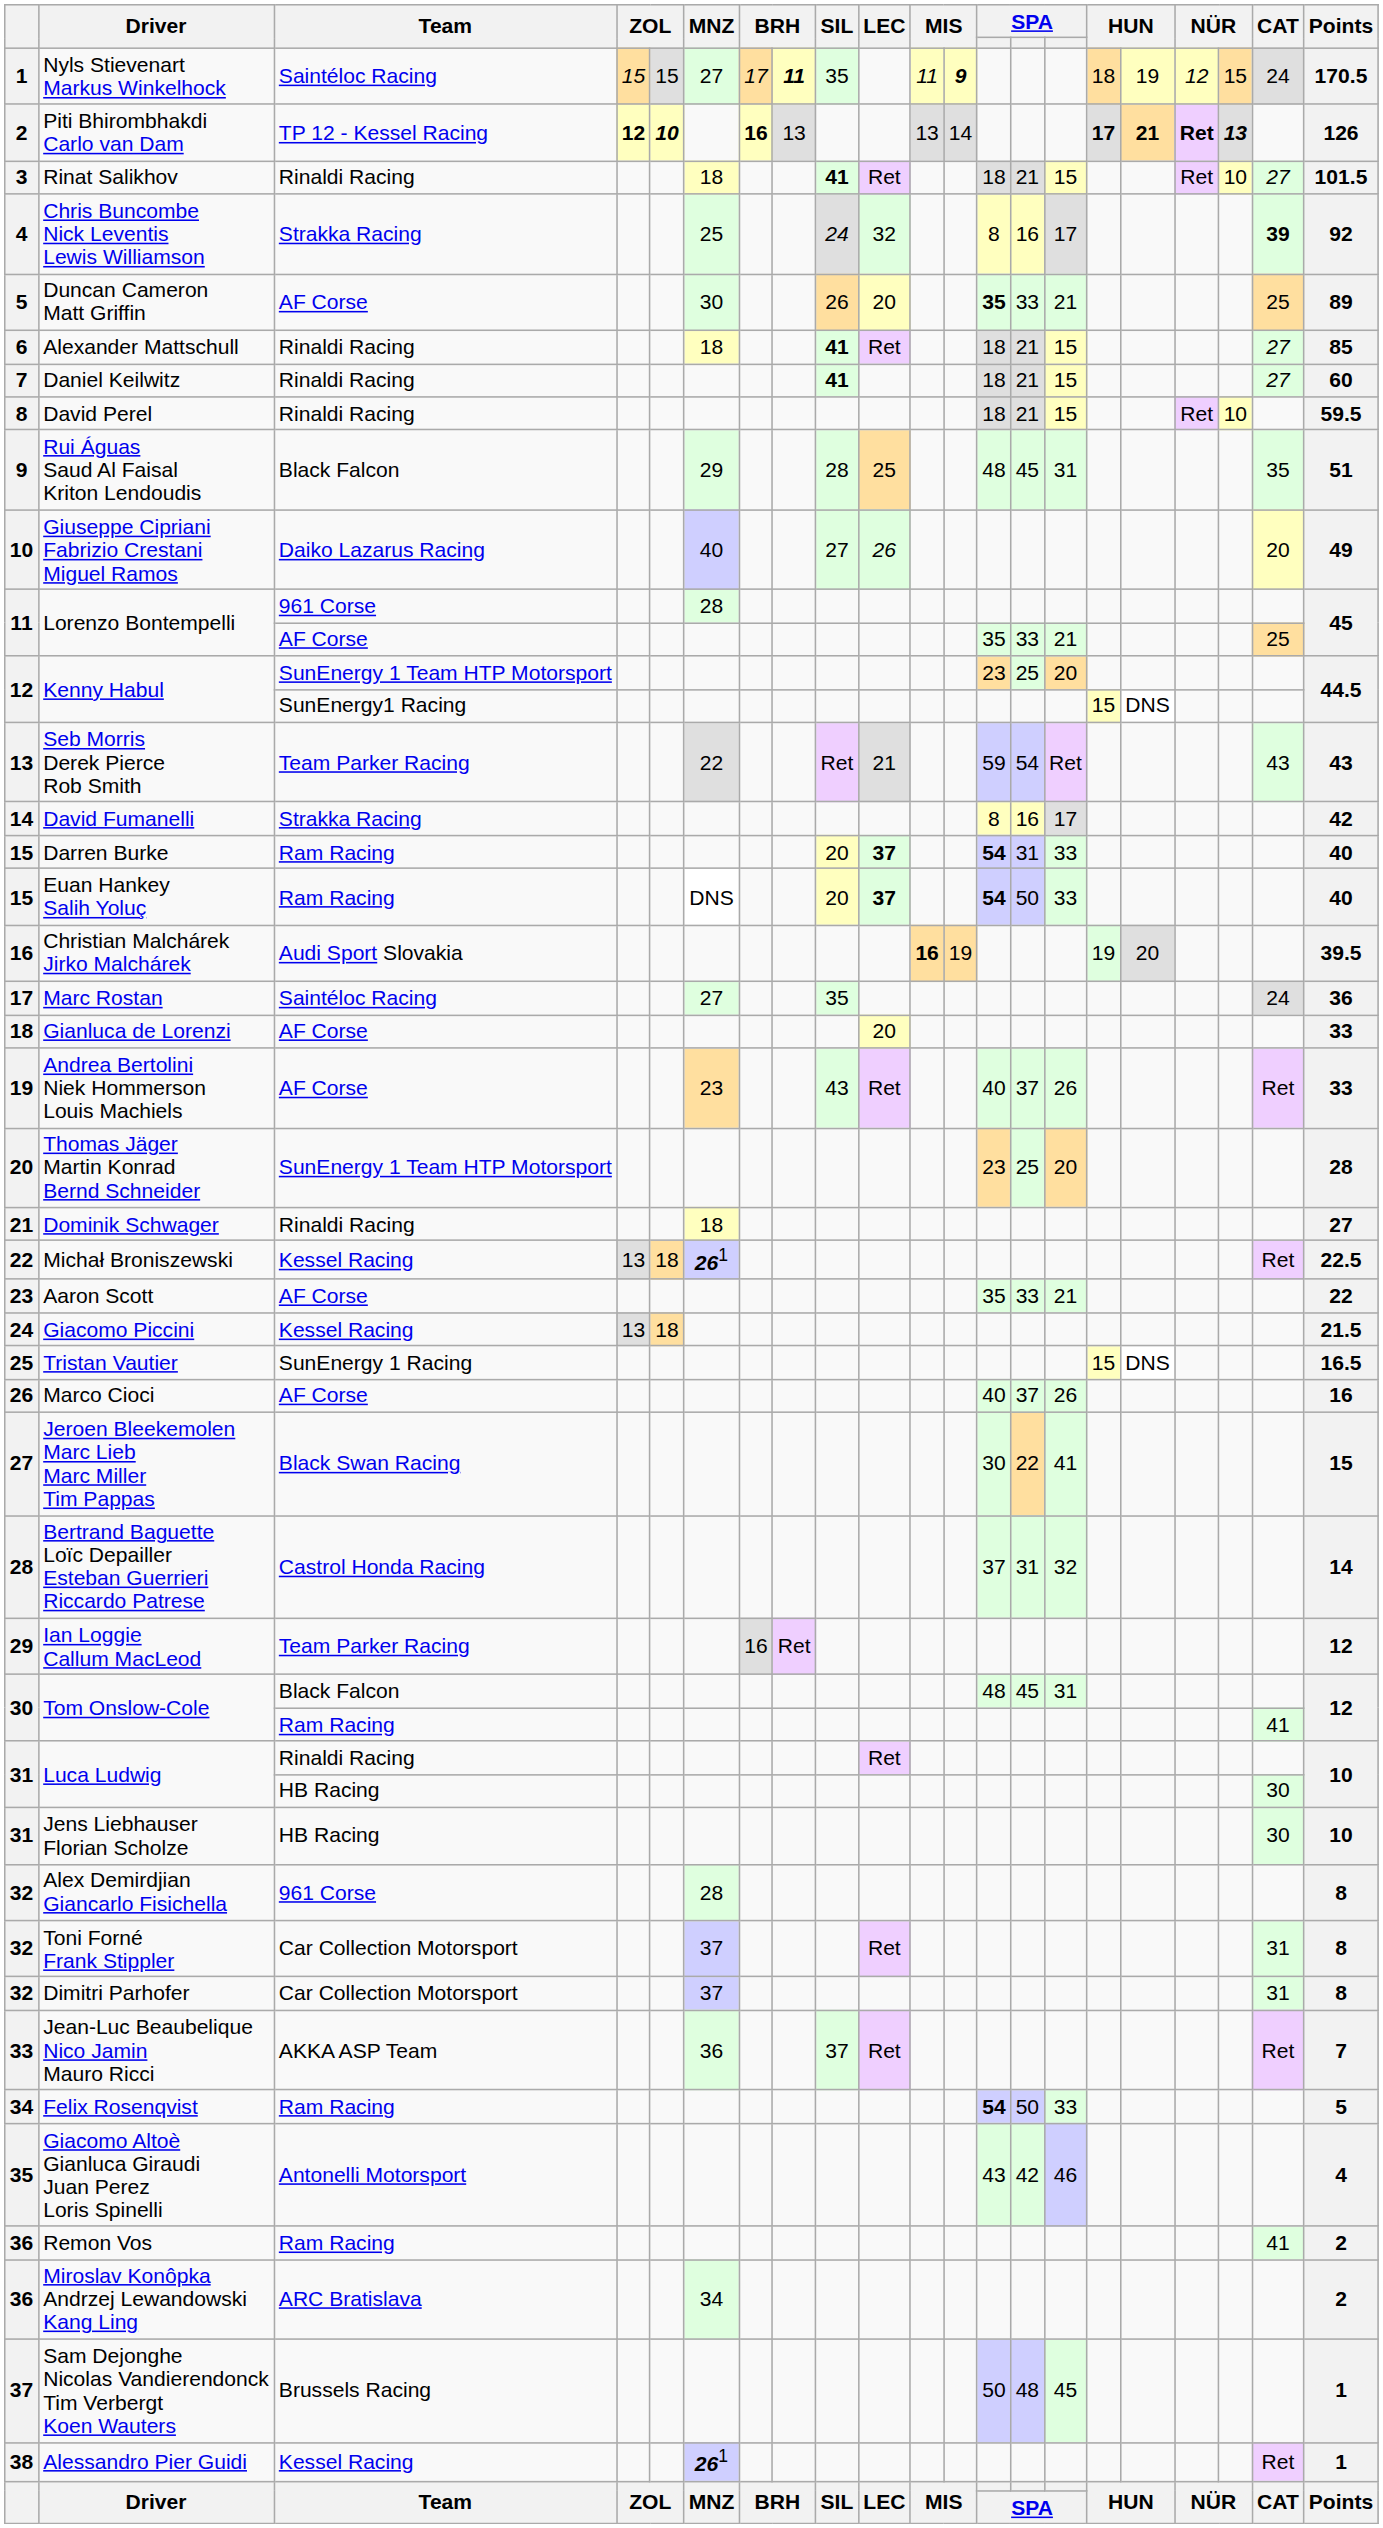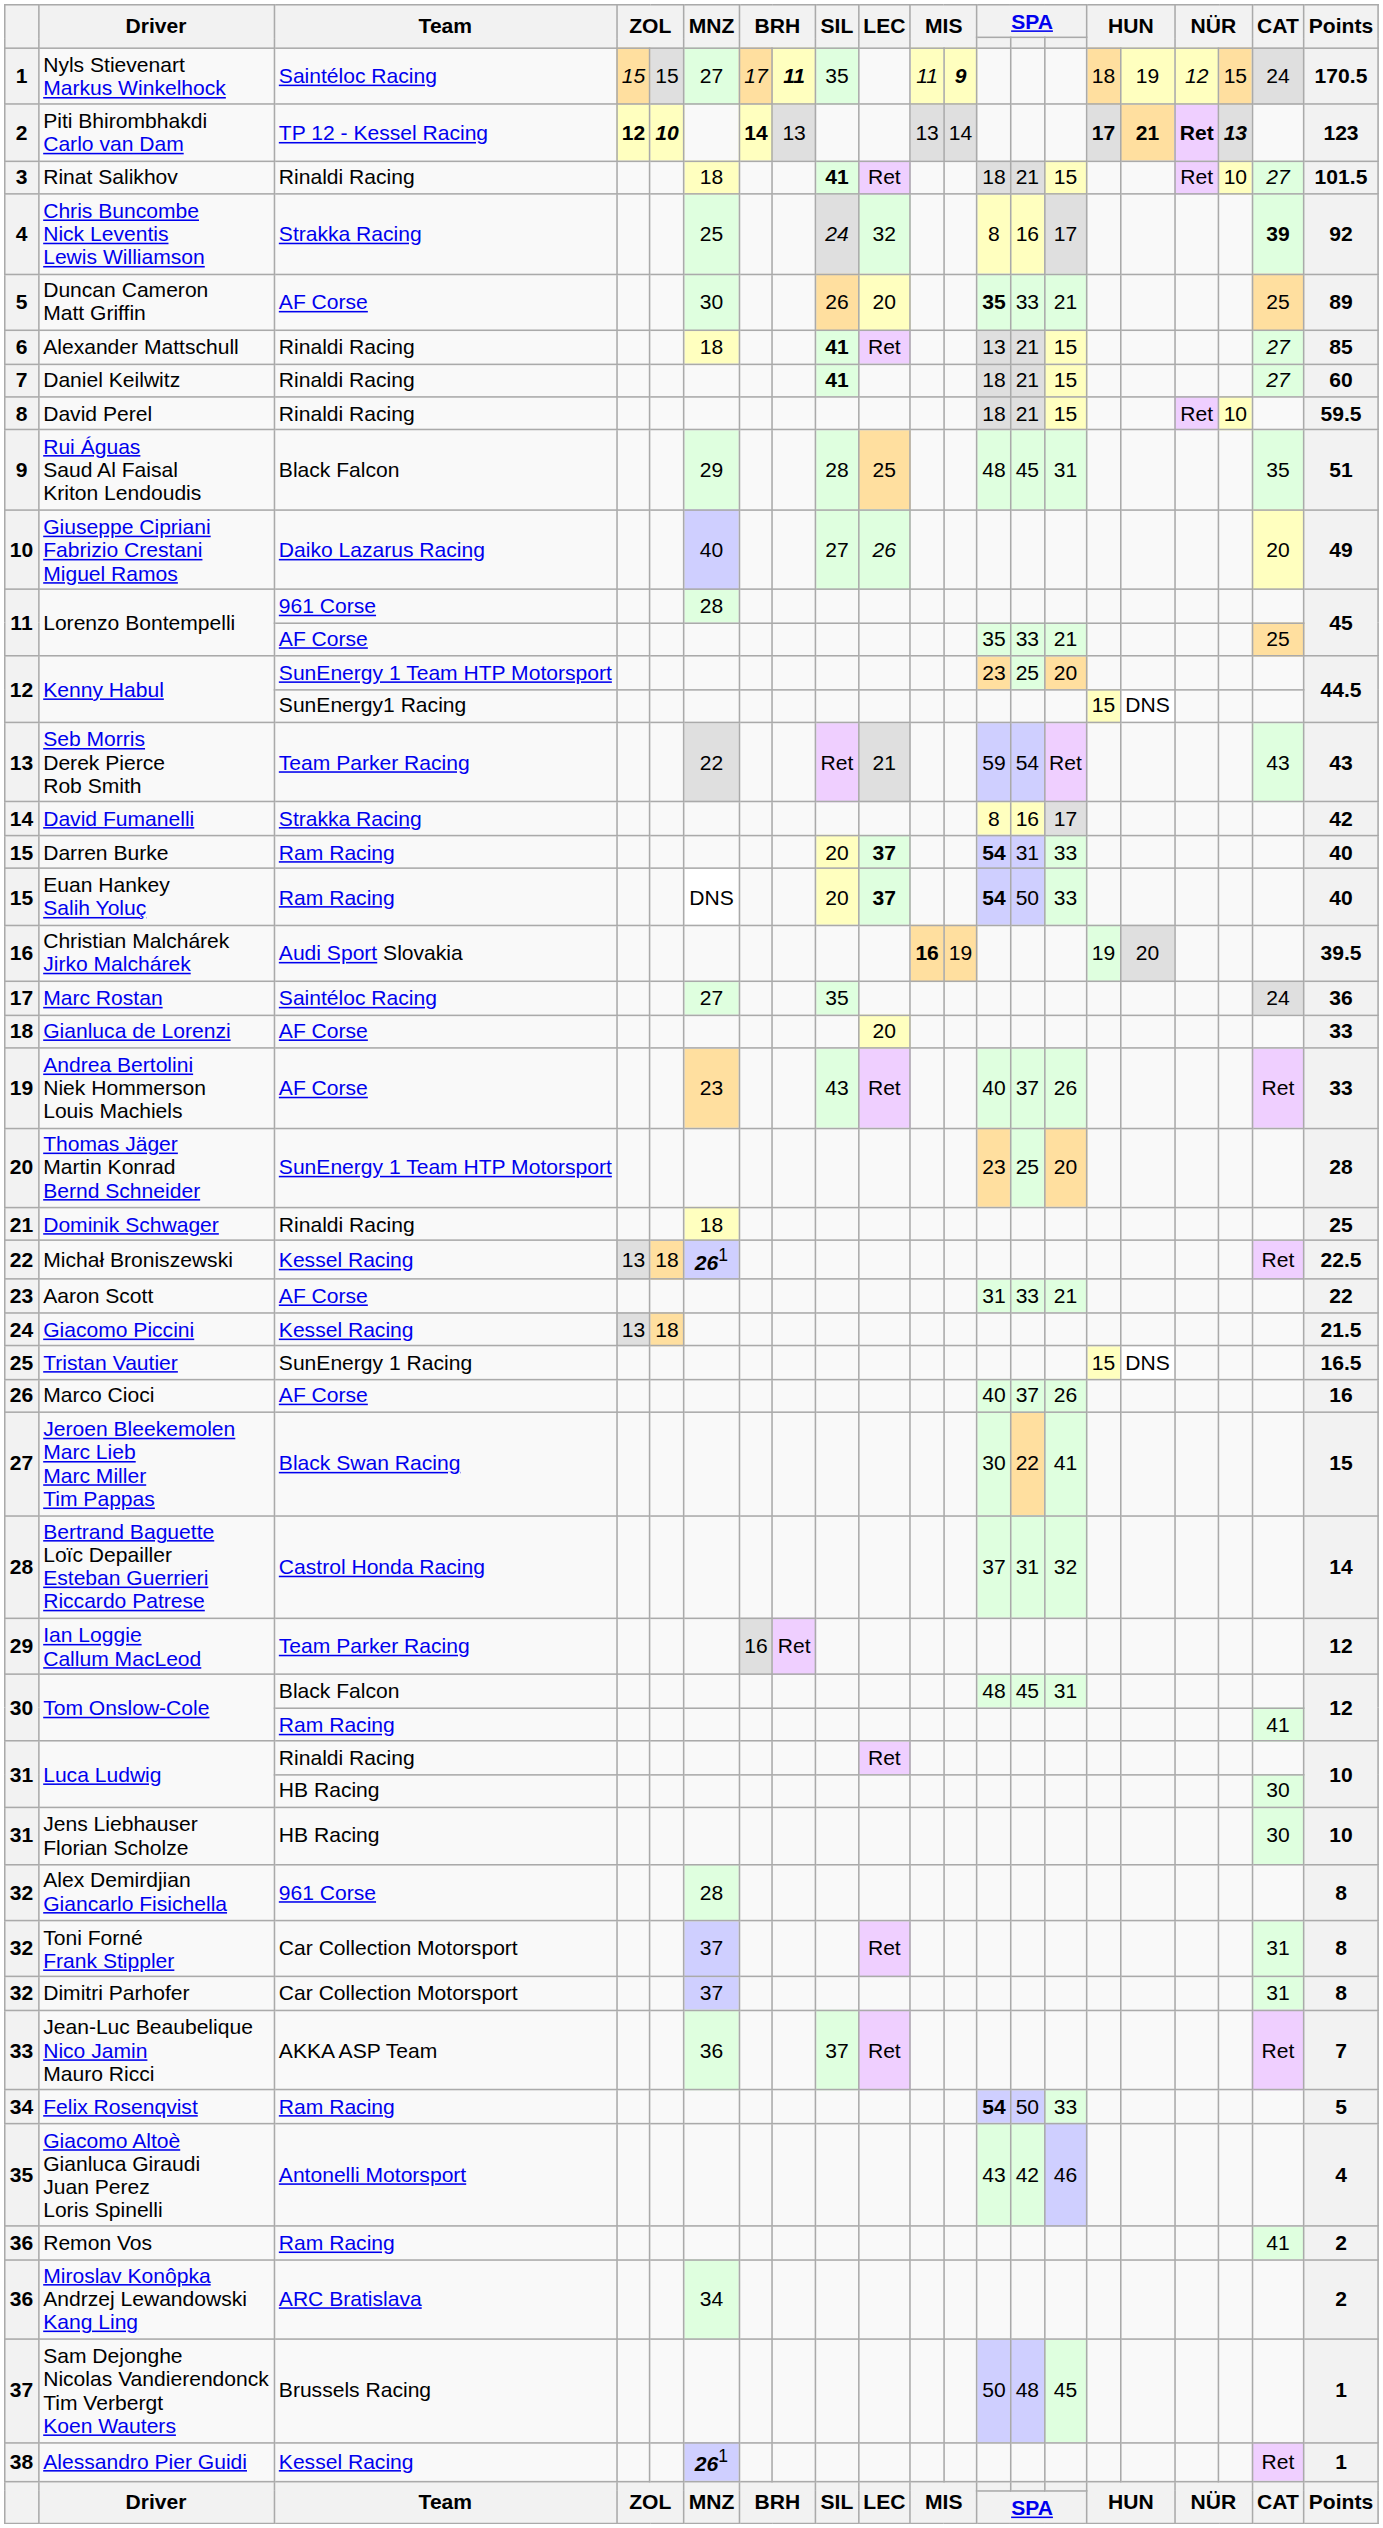Piti Bhirombhakdi Carlo van Dam | column 7: 16 -> 14
Piti Bhirombhakdi Carlo van Dam | Points: 126 -> 123
Alexander Mattschull | column 13: 18 -> 13
Dominik Schwager | Points: 27 -> 25
Aaron Scott | column 13: 35 -> 31
